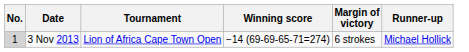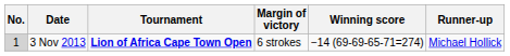columns swapped: Winning score <-> Margin of victory
3 Nov 2013 | Tournament: normal -> bold
